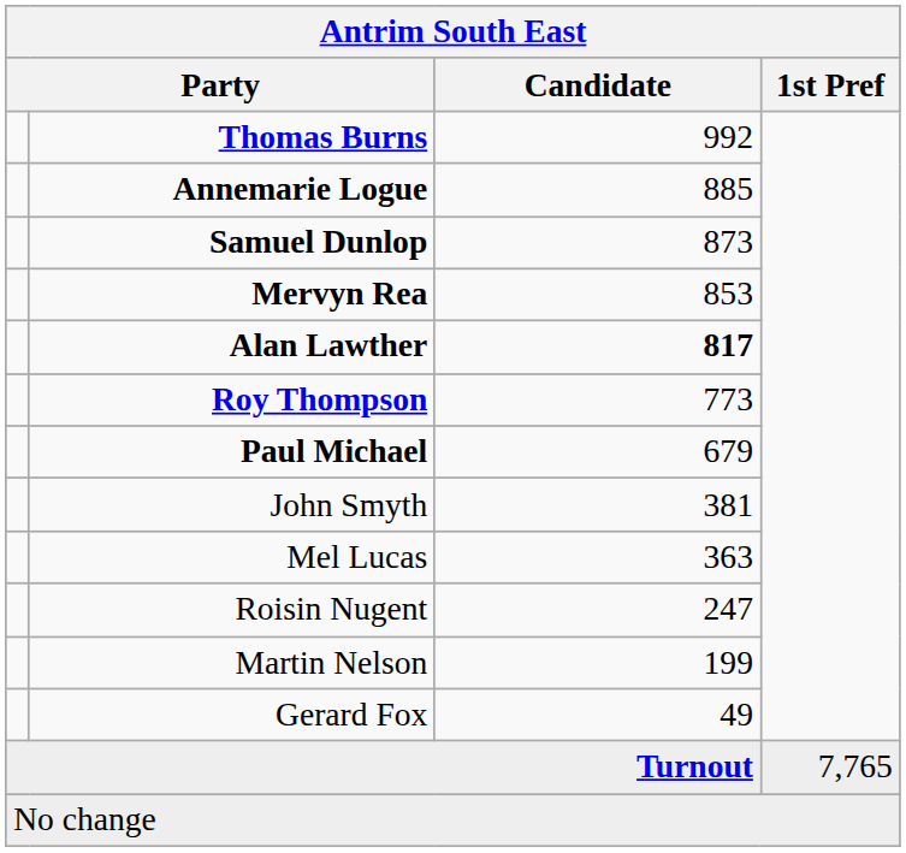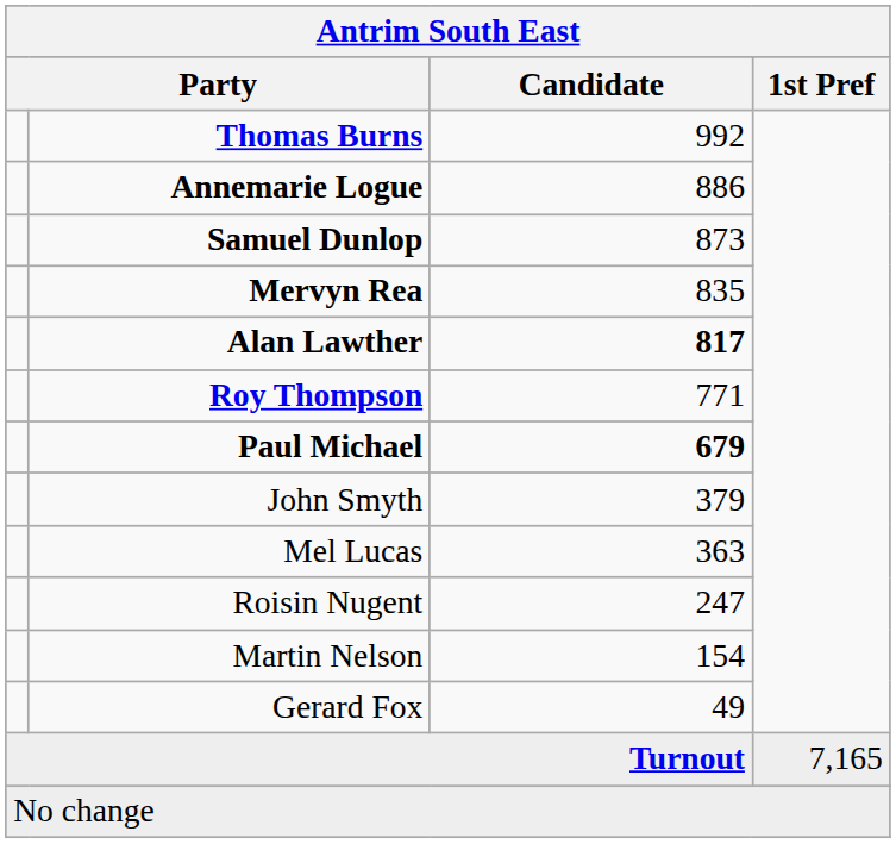Annemarie Logue | Candidate: 885 -> 886
Mervyn Rea | Candidate: 853 -> 835
Roy Thompson | Candidate: 773 -> 771
Paul Michael | Candidate: normal -> bold
John Smyth | Candidate: 381 -> 379
Martin Nelson | Candidate: 199 -> 154
Turnout | 1st Pref: 7,765 -> 7,165
